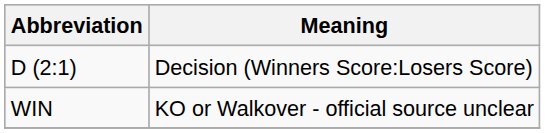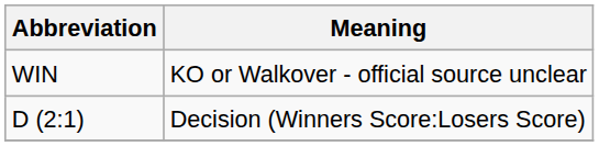rows swapped: D (2:1) <-> WIN
